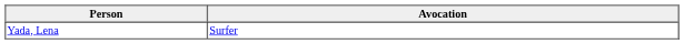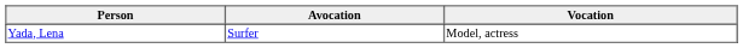+ column: Vocation | Model, actress
